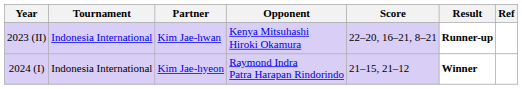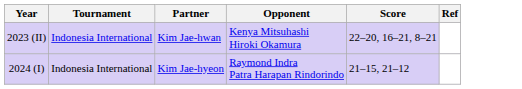- column: Result | Runner-up | Winner
